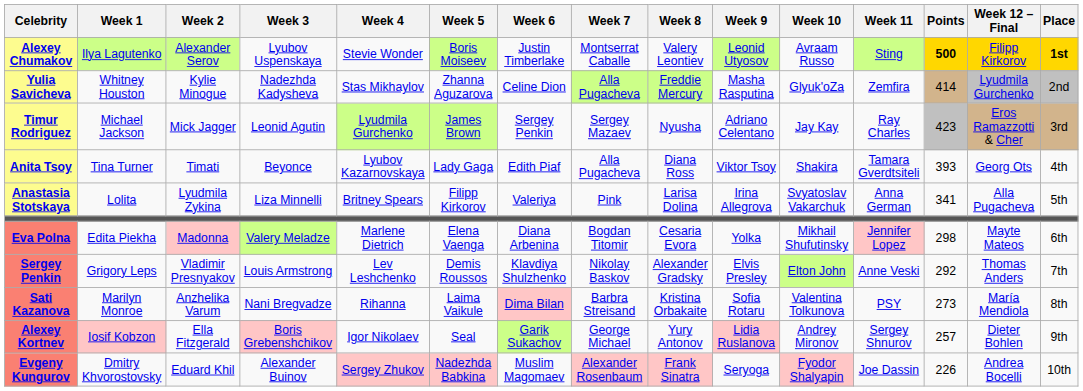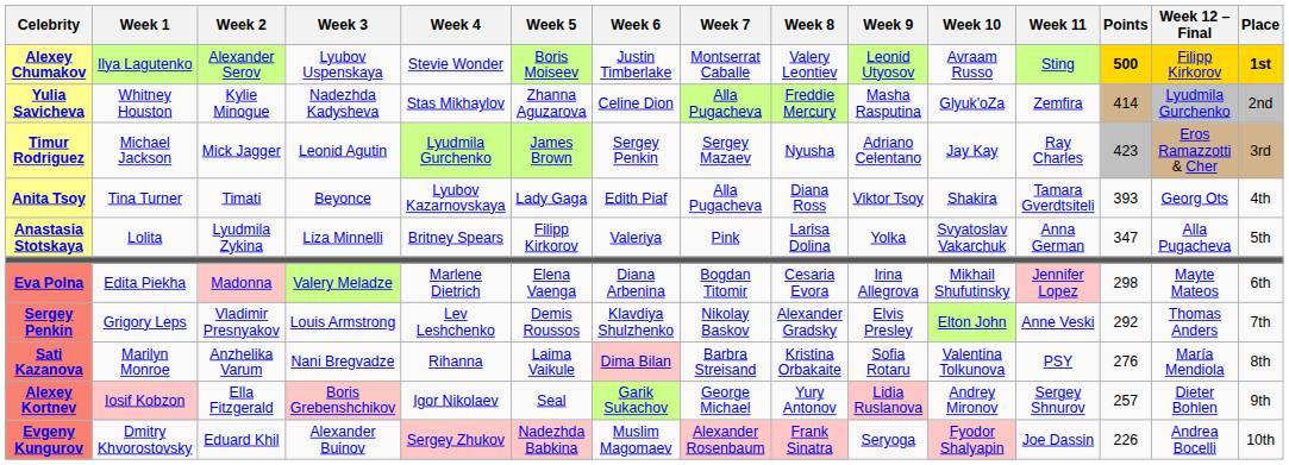Anastasia Stotskaya | Week 9: Irina Allegrova -> Yolka
Anastasia Stotskaya | Points: 341 -> 347
Eva Polna | Week 9: Yolka -> Irina Allegrova
Sati Kazanova | Points: 273 -> 276
